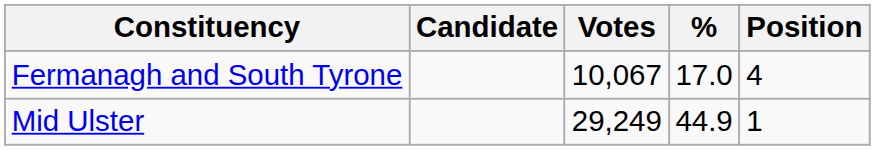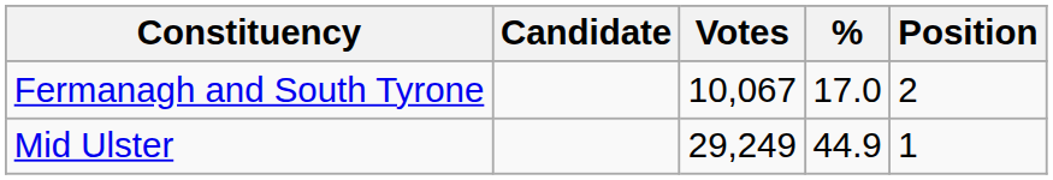Fermanagh and South Tyrone | Position: 4 -> 2
